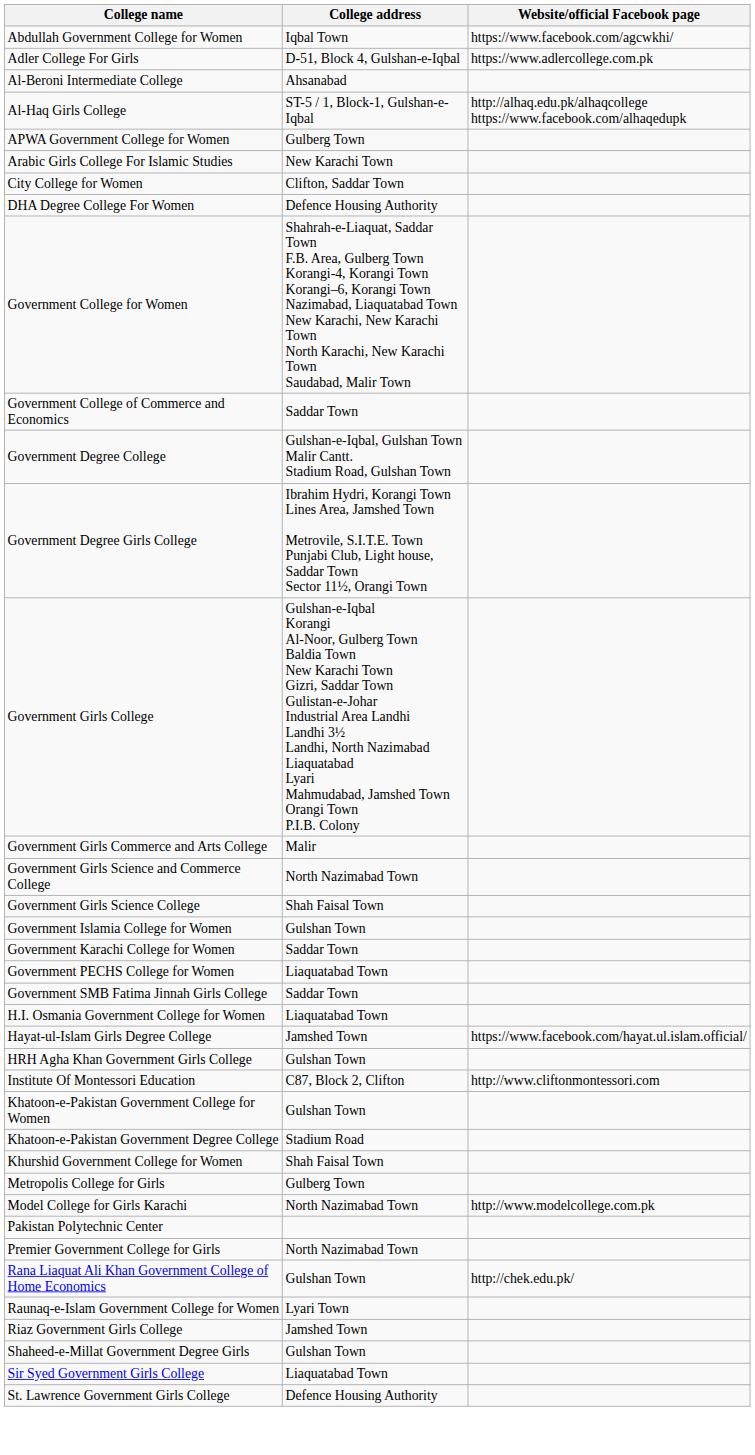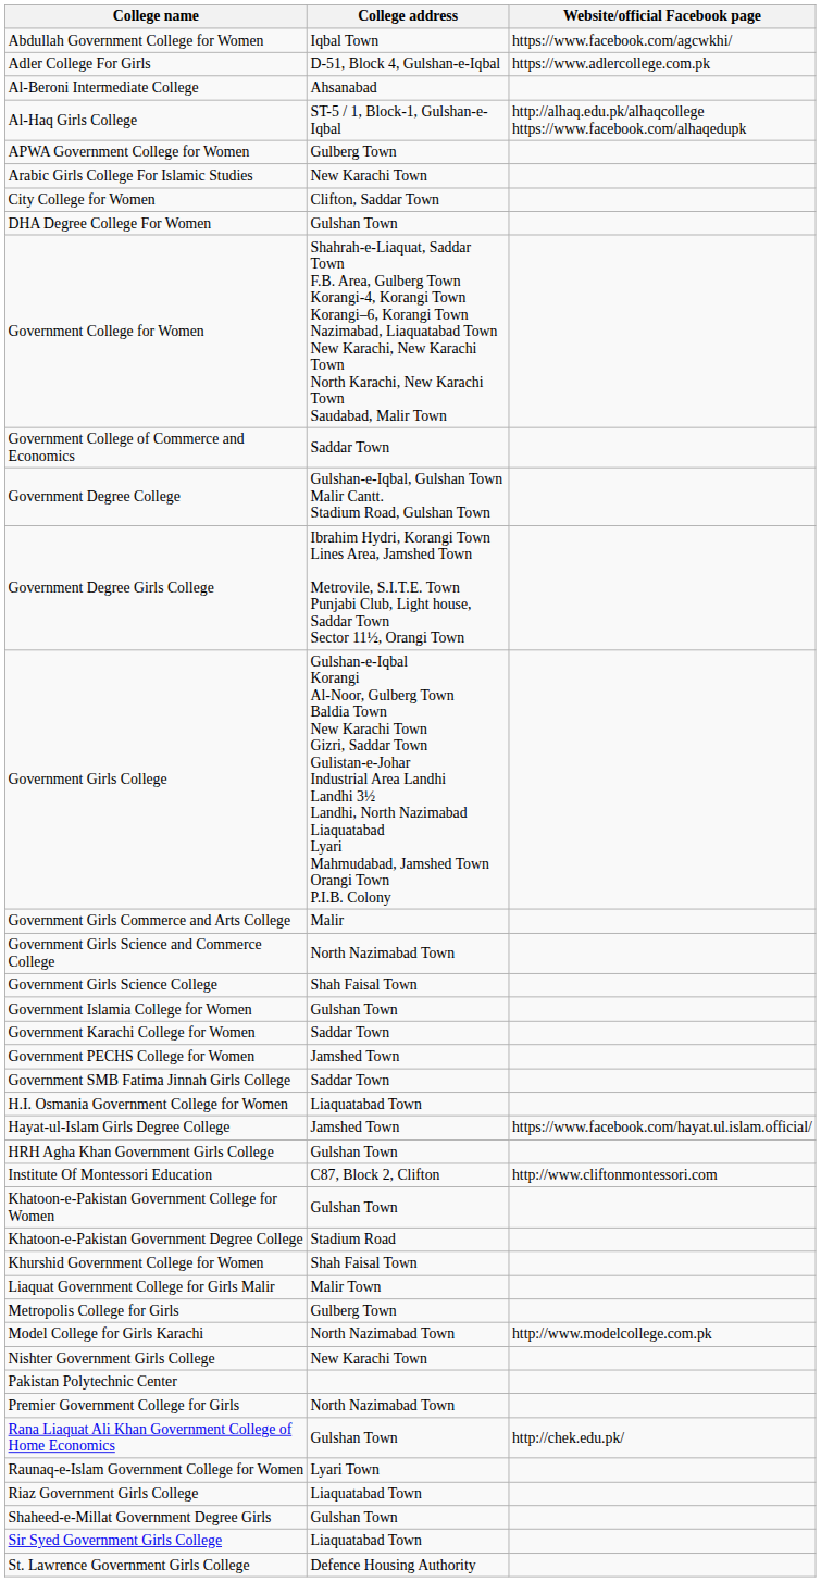DHA Degree College For Women | College address: Defence Housing Authority -> Gulshan Town
Government PECHS College for Women | College address: Liaquatabad Town -> Jamshed Town
+ row: Liaquat Government College for Girls Malir | Malir Town
+ row: Nishter Government Girls College | New Karachi Town
Riaz Government Girls College | College address: Jamshed Town -> Liaquatabad Town
